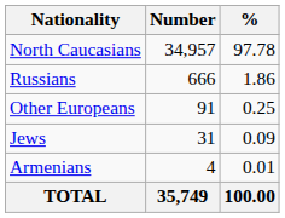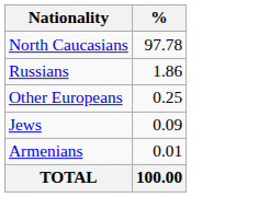- column: Number | 34,957 | 666 | 91 | 31 | 4 | 35,749
